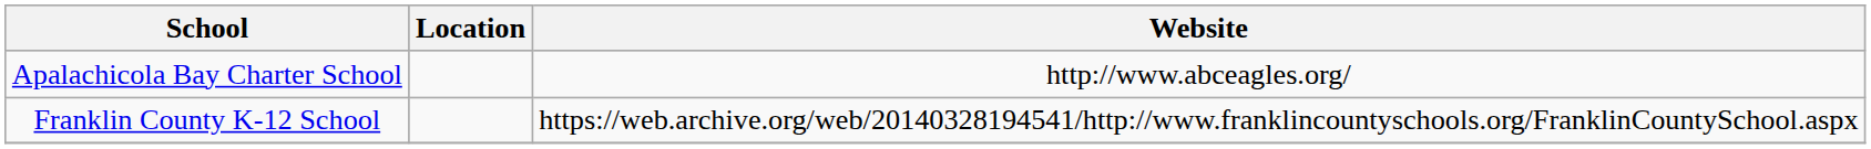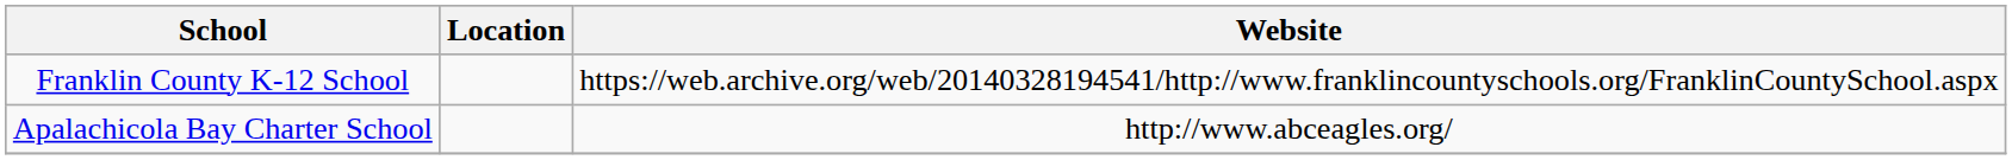rows swapped: Franklin County K-12 School <-> Apalachicola Bay Charter School
